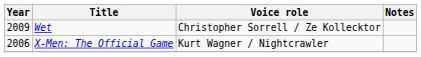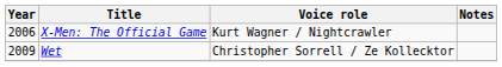rows swapped: X-Men: The Official Game <-> Wet
